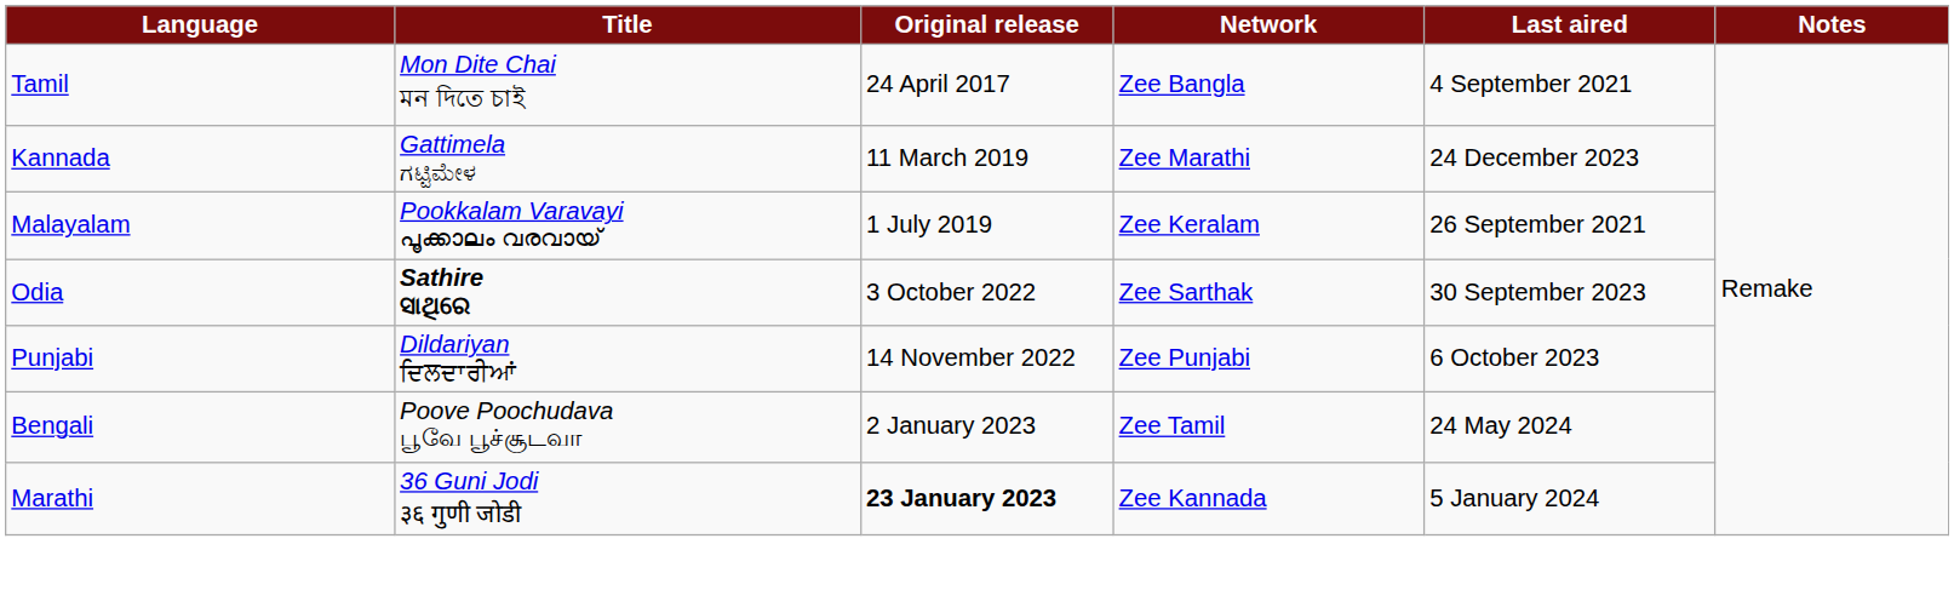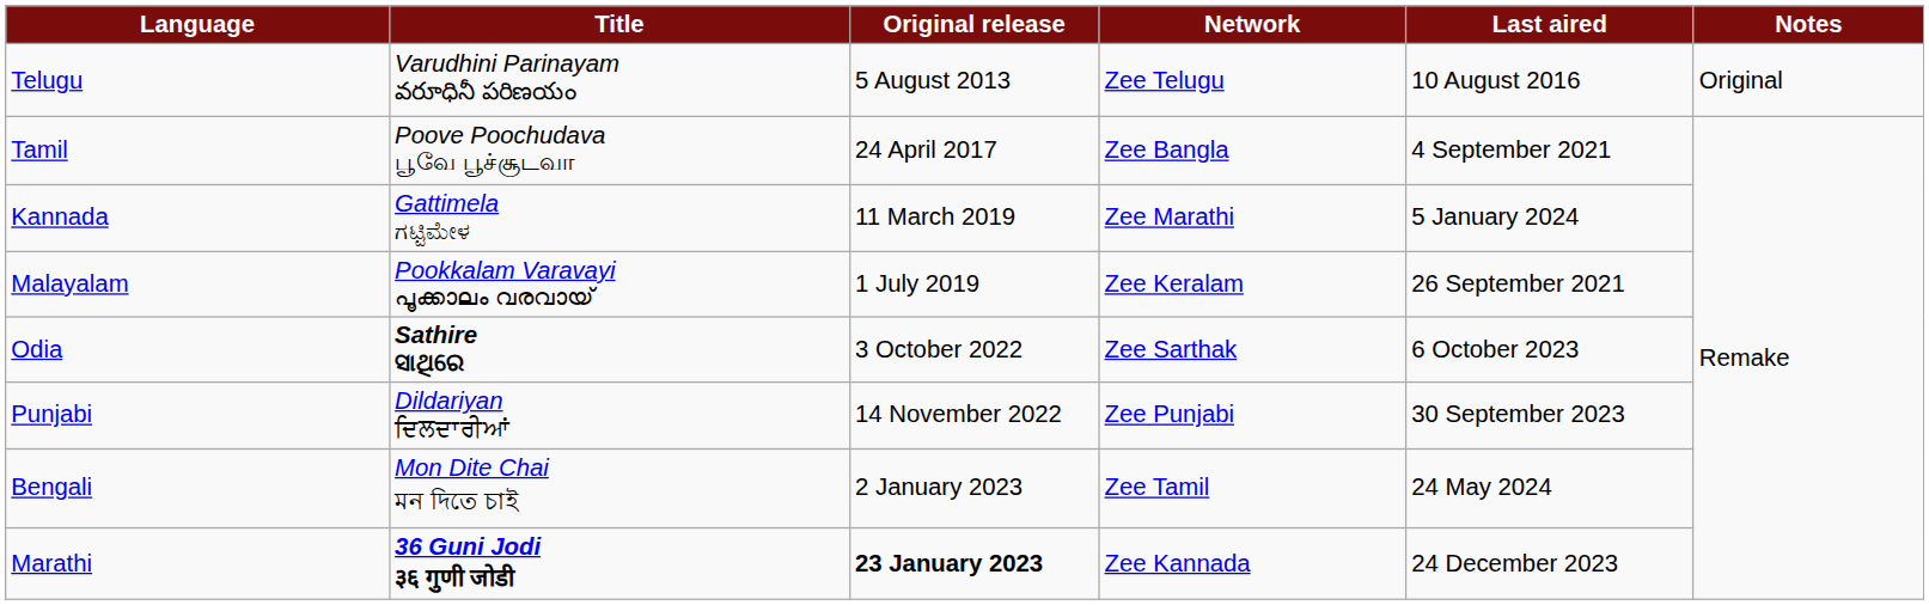+ row: Telugu | Varudhini Parinayam వరూధినీ పరిణయం | 5 August 2013 | Zee Telugu | 10 August 2016 | Original
Tamil | Title: Mon Dite Chai মন দিতে চাই -> Poove Poochudava பூவே பூச்சூடவா
Kannada | Last aired: 24 December 2023 -> 5 January 2024
Odia | Last aired: 30 September 2023 -> 6 October 2023
Punjabi | Last aired: 6 October 2023 -> 30 September 2023
Bengali | Title: Poove Poochudava பூவே பூச்சூடவா -> Mon Dite Chai মন দিতে চাই
Marathi | Title: normal -> bold
Marathi | Last aired: 5 January 2024 -> 24 December 2023
